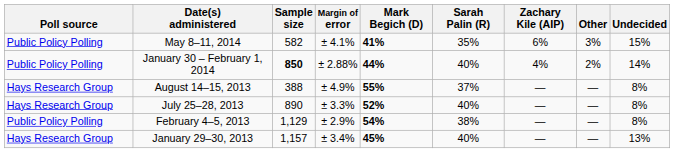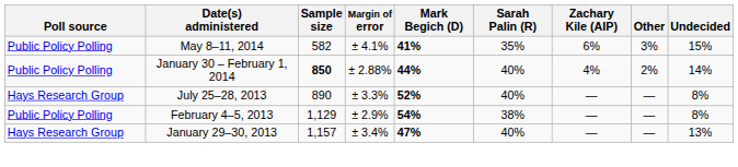- row: Hays Research Group | August 14–15, 2013 | 388 | ± 4.9% | 55% | 37% | — | — | 8%
January 29–30, 2013 | Mark Begich (D): 45% -> 47%
